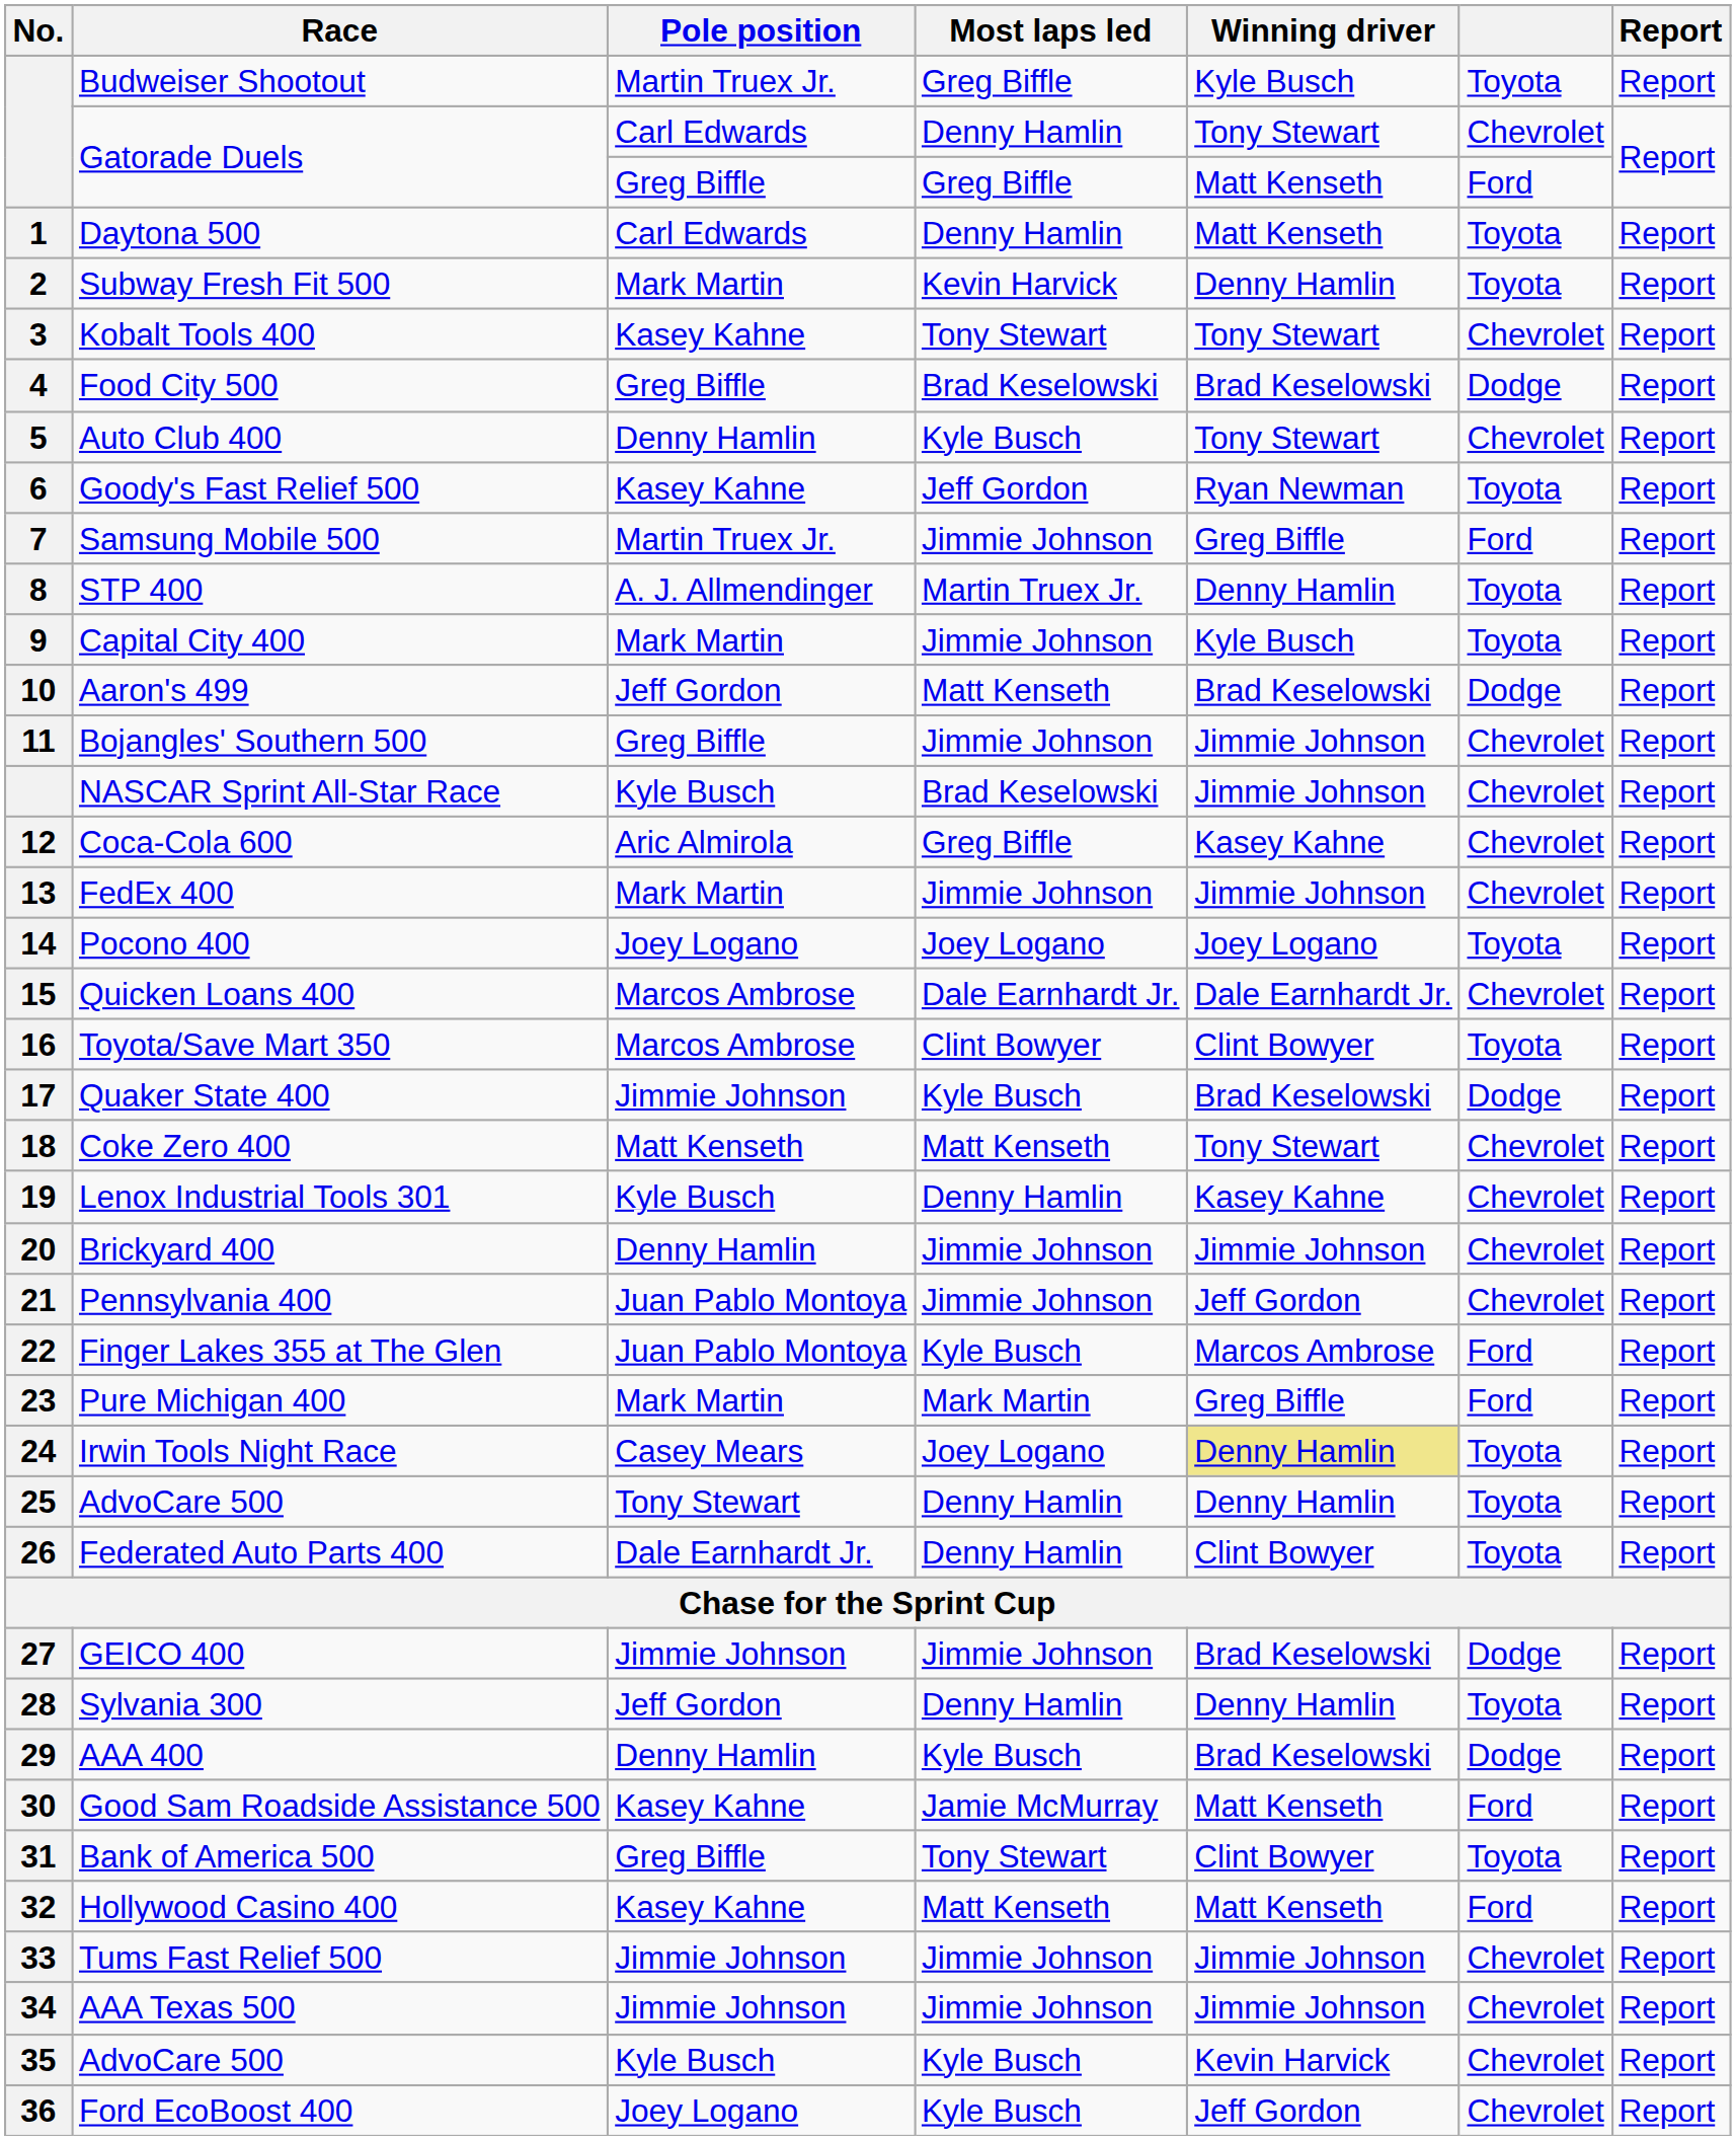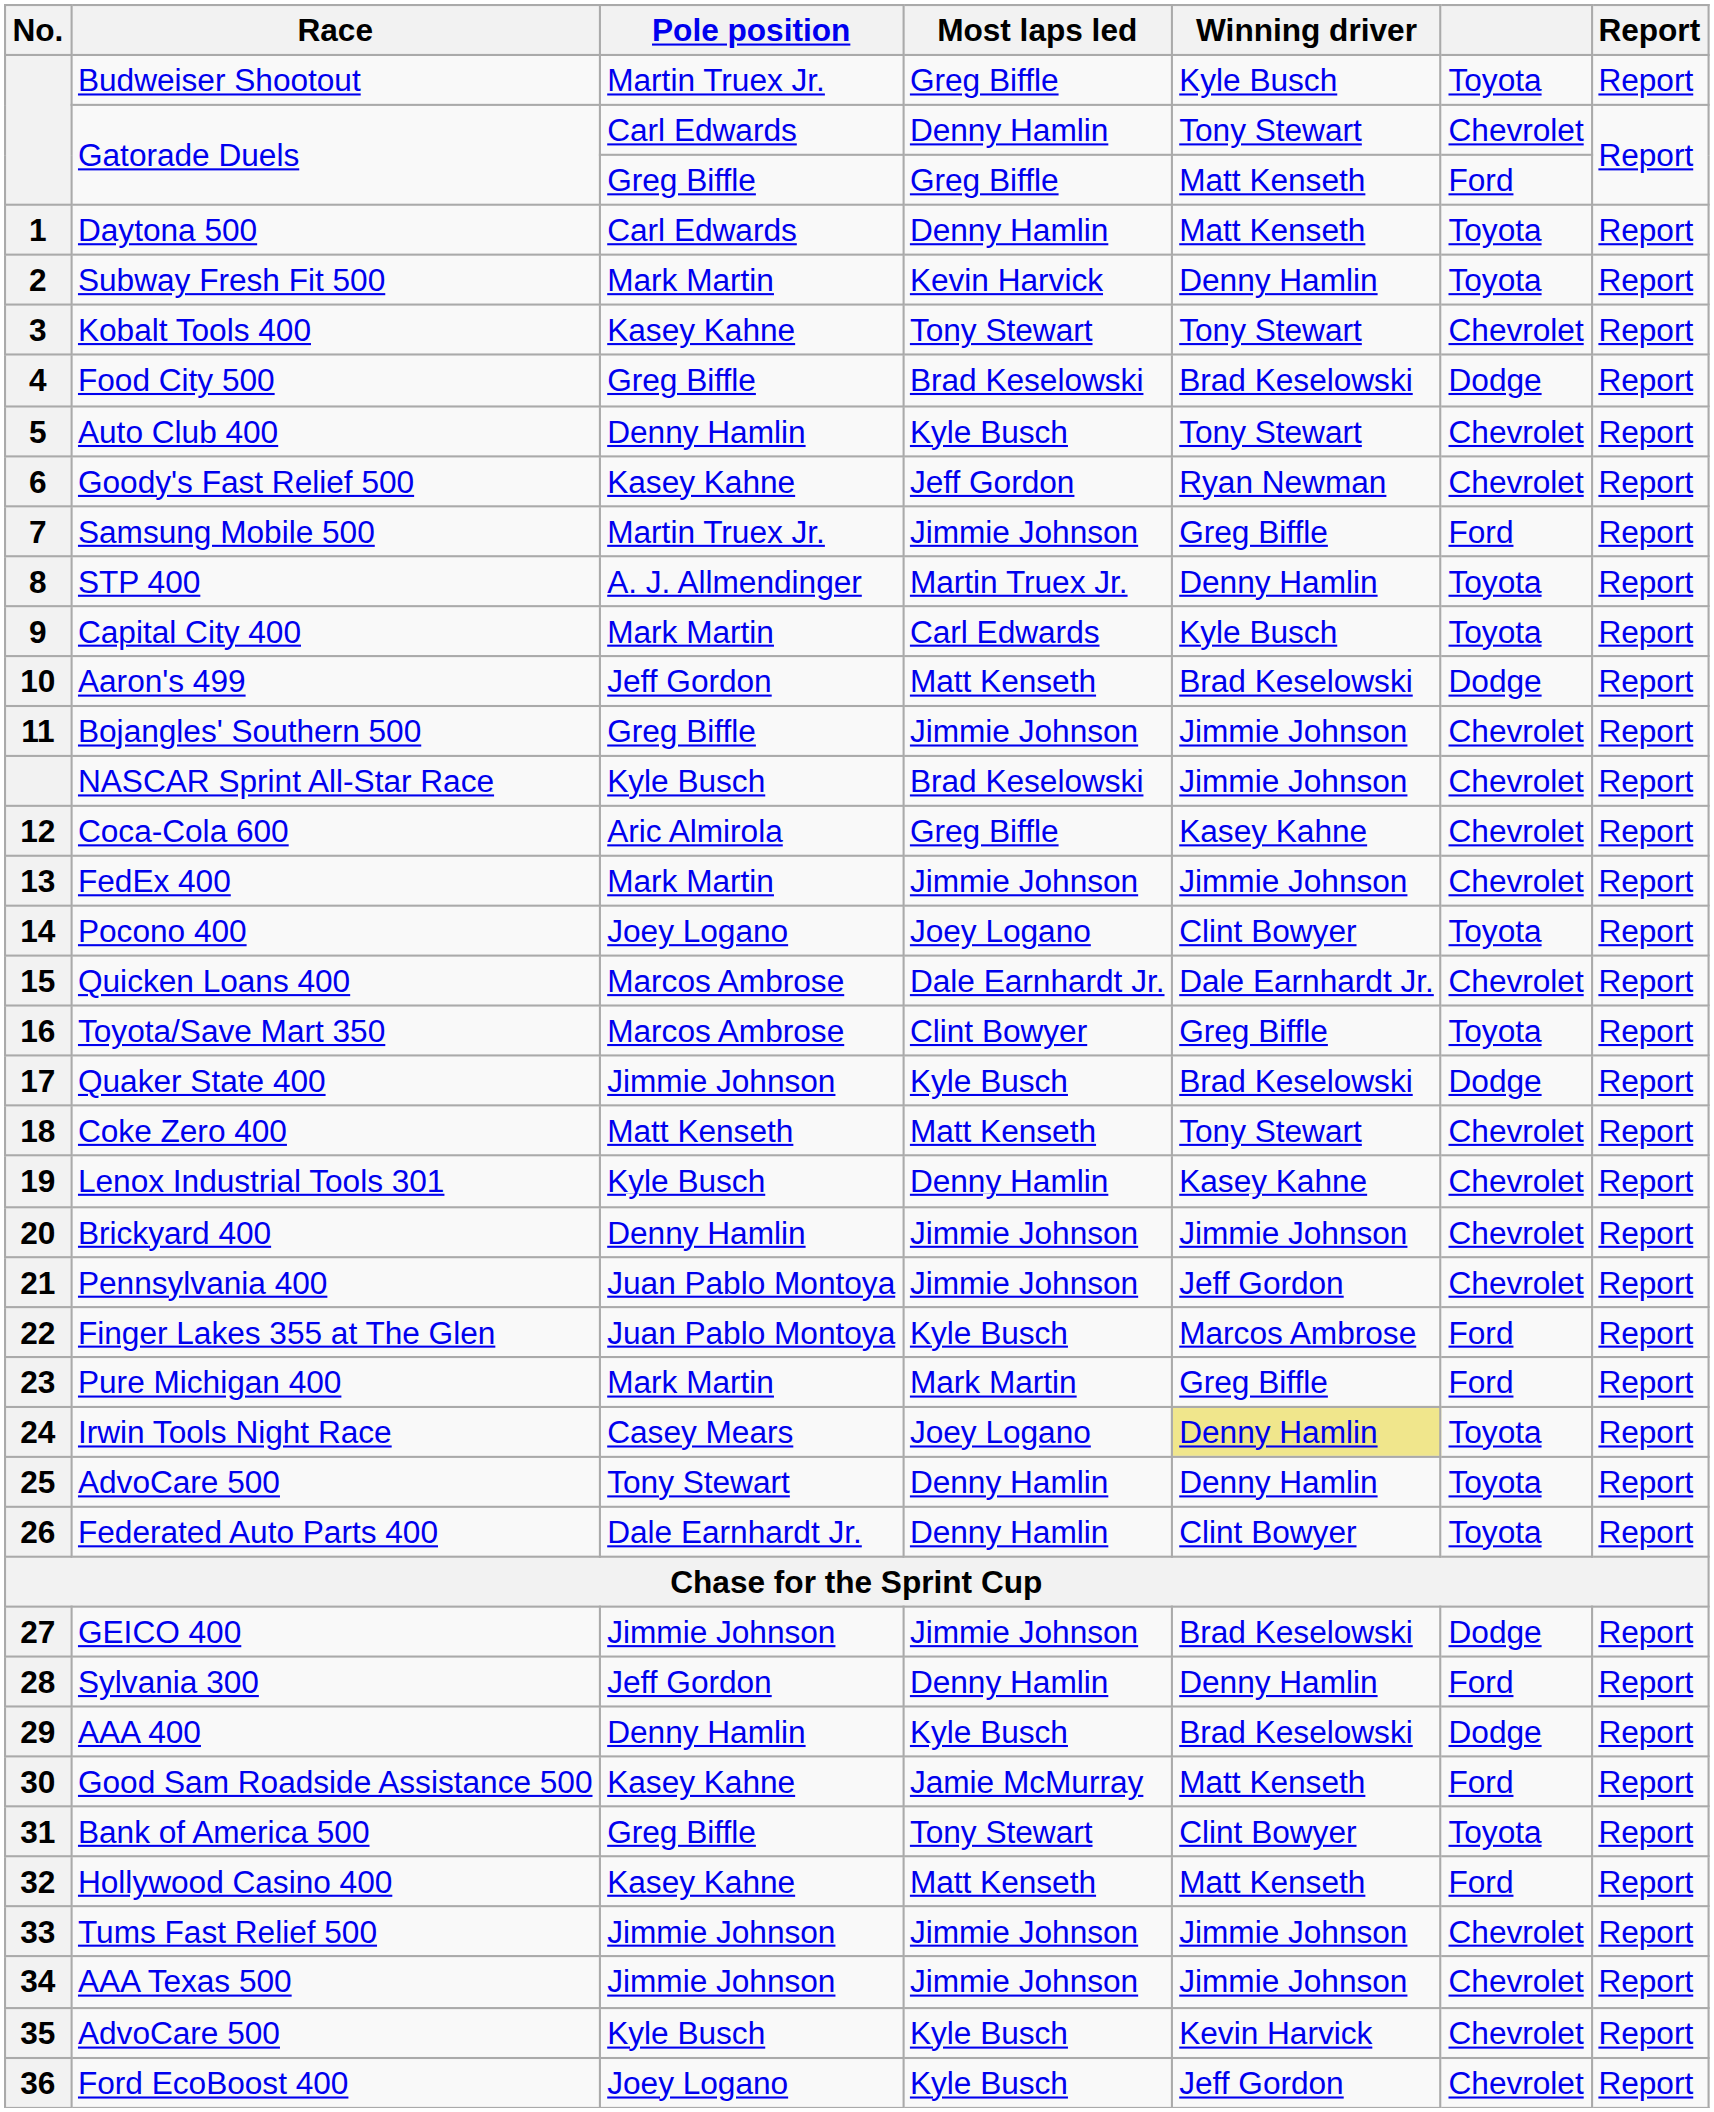Goody's Fast Relief 500 | column 6: Toyota -> Chevrolet
Capital City 400 | Most laps led: Jimmie Johnson -> Carl Edwards
Pocono 400 | Winning driver: Joey Logano -> Clint Bowyer
Toyota/Save Mart 350 | Winning driver: Clint Bowyer -> Greg Biffle
Sylvania 300 | column 6: Toyota -> Ford
